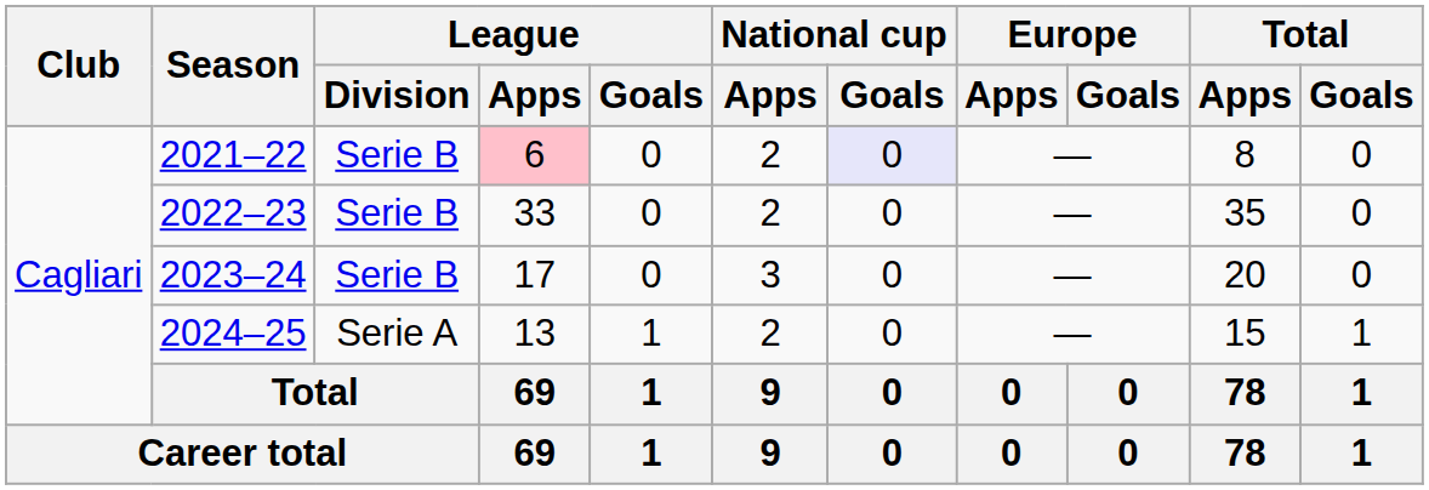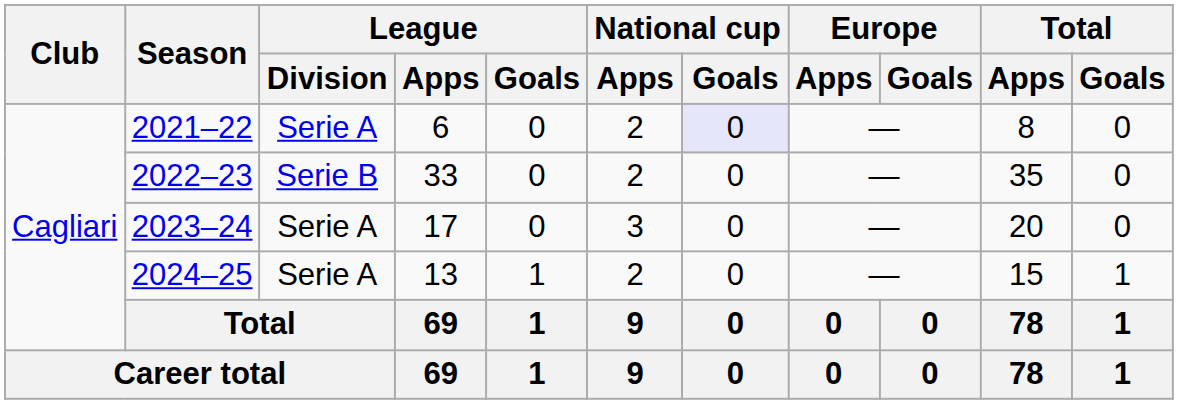2021–22 | League / Division: Serie B -> Serie A
2021–22 | League / Apps: pink background -> no background
2023–24 | League / Division: Serie B -> Serie A
